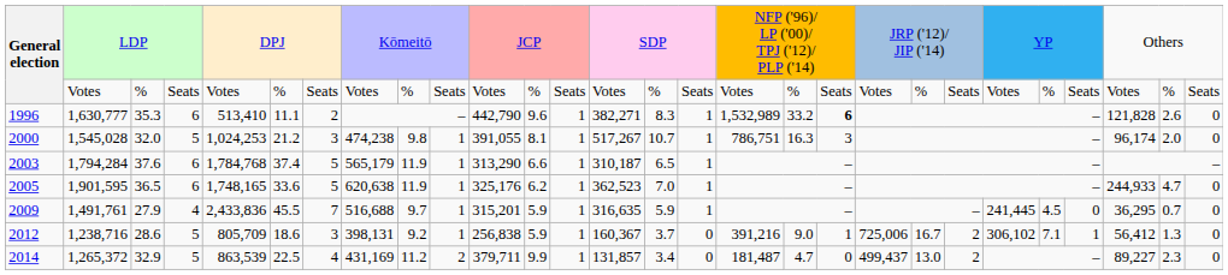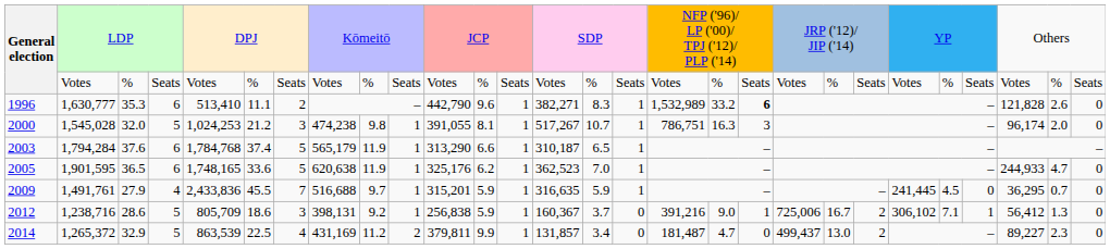2014 | column 11: 379,711 -> 379,811
